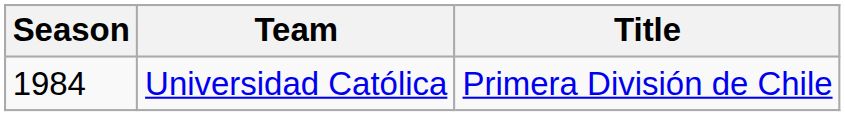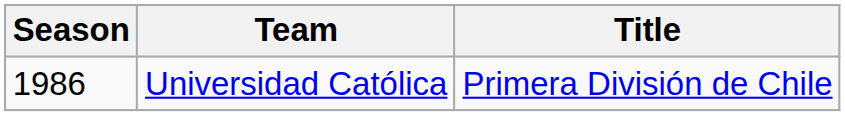Universidad Católica | Season: 1984 -> 1986
